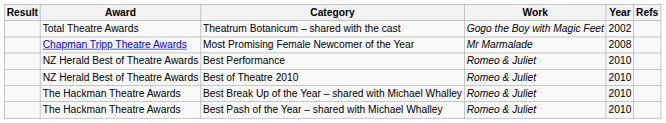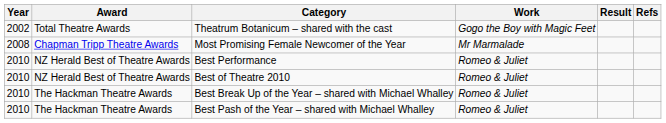columns swapped: Year <-> Result
